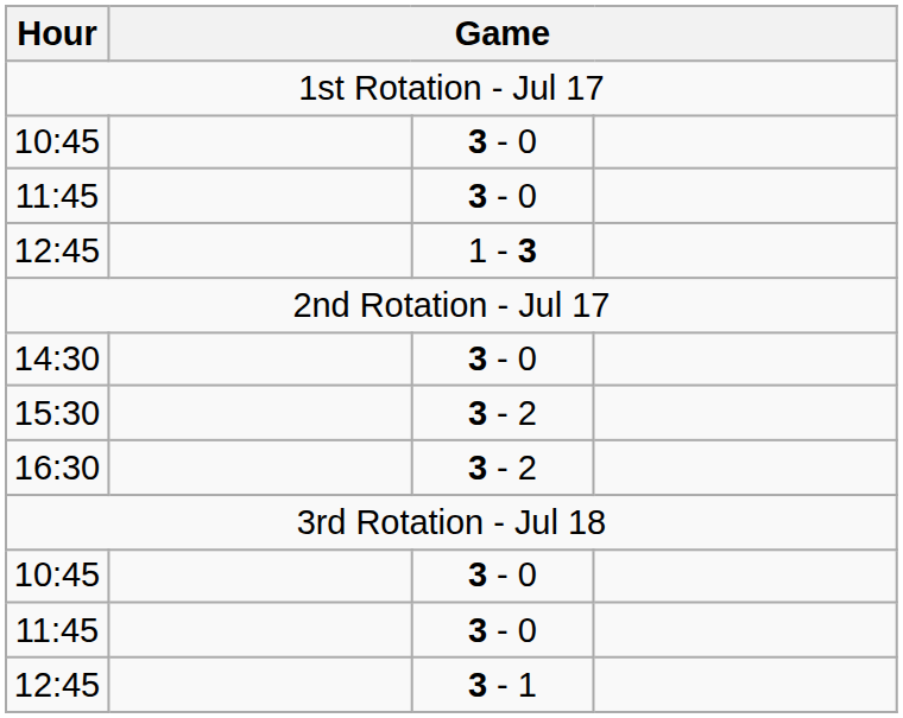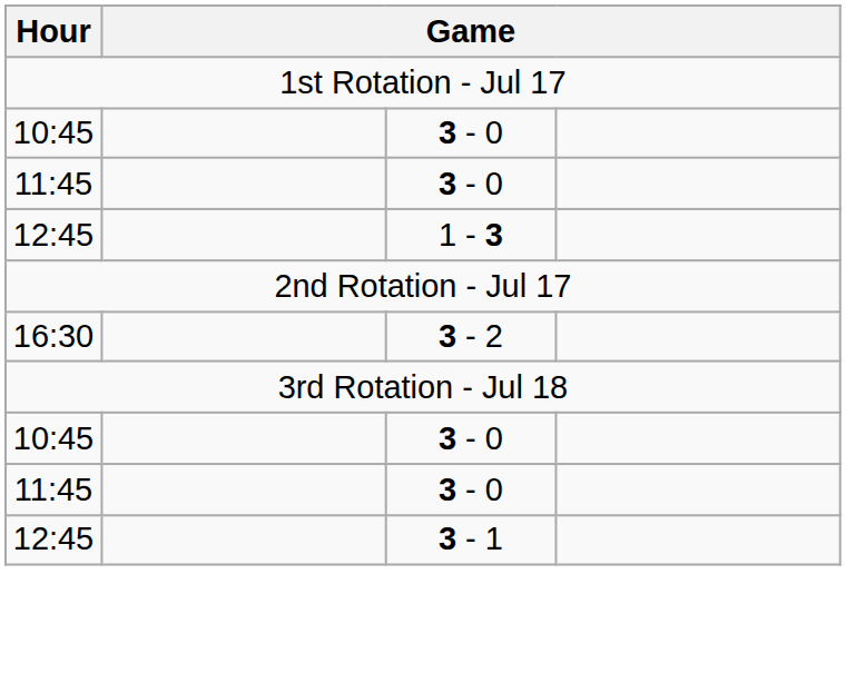- row: 14:30 | 3 - 0
- row: 15:30 | 3 - 2
